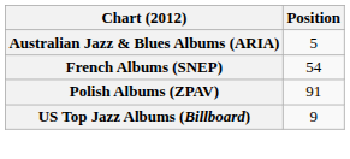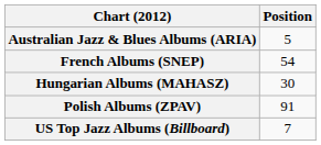+ row: Hungarian Albums (MAHASZ) | 30
US Top Jazz Albums (Billboard) | Position: 9 -> 7
